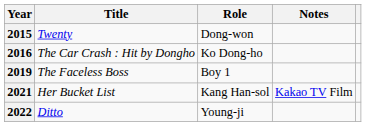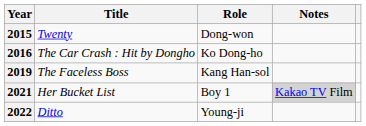2019 | Role: Boy 1 -> Kang Han-sol
2021 | Role: Kang Han-sol -> Boy 1
2021 | Notes: no background -> lightgrey background
